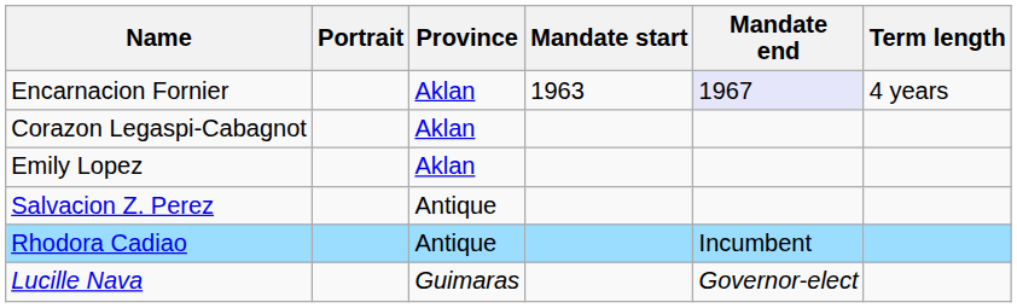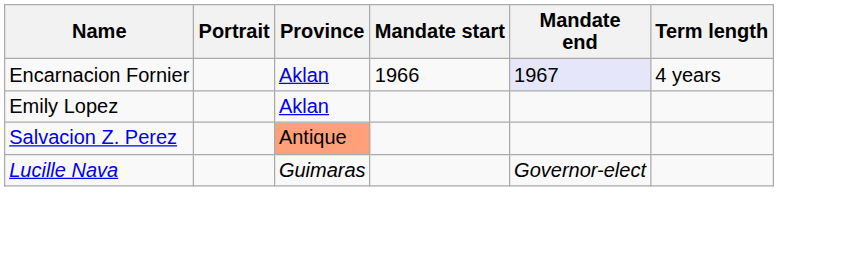Encarnacion Fornier | Mandate start: 1963 -> 1966
- row: Corazon Legaspi-Cabagnot | Aklan
Salvacion Z. Perez | Province: no background -> lightsalmon background
- row: Rhodora Cadiao | Antique | Incumbent
